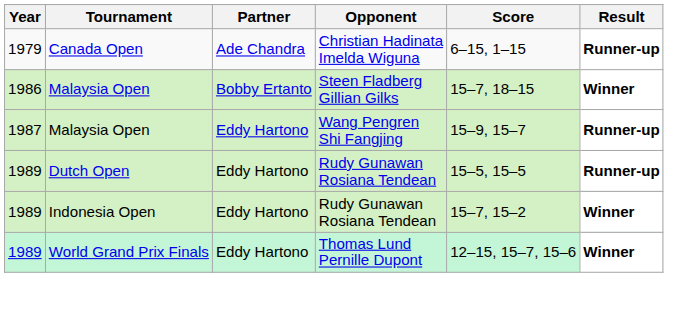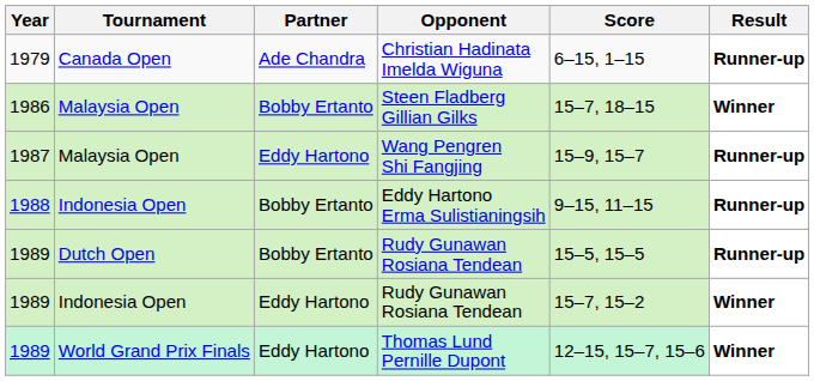+ row: 1988 | Indonesia Open | Bobby Ertanto | Eddy Hartono Erma Sulistianingsih | 9–15, 11–15 | Runner-up
Dutch Open / Rudy Gunawan Rosiana Tendean | Partner: Eddy Hartono -> Bobby Ertanto
